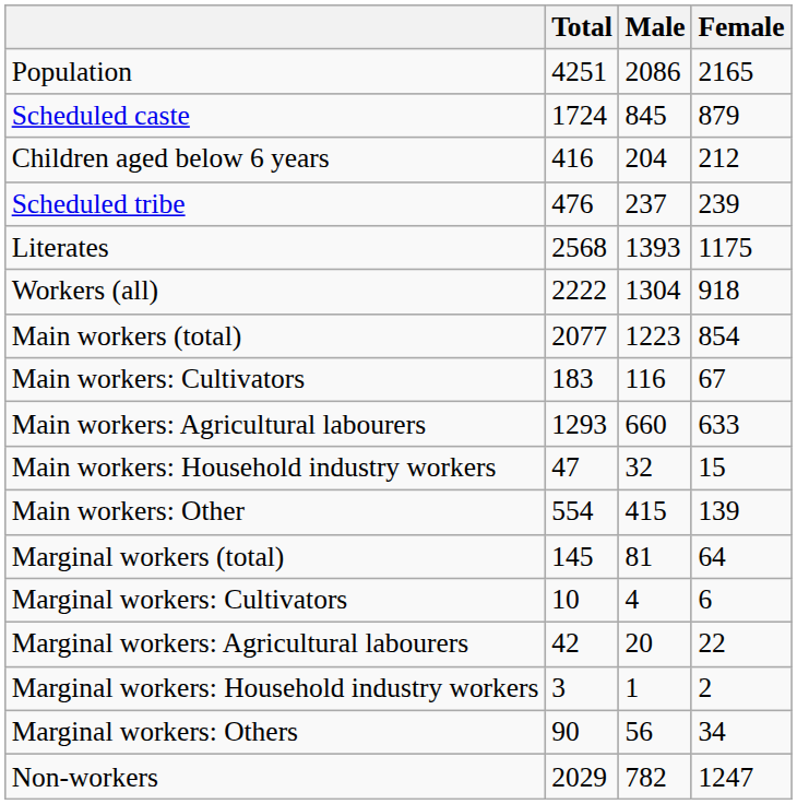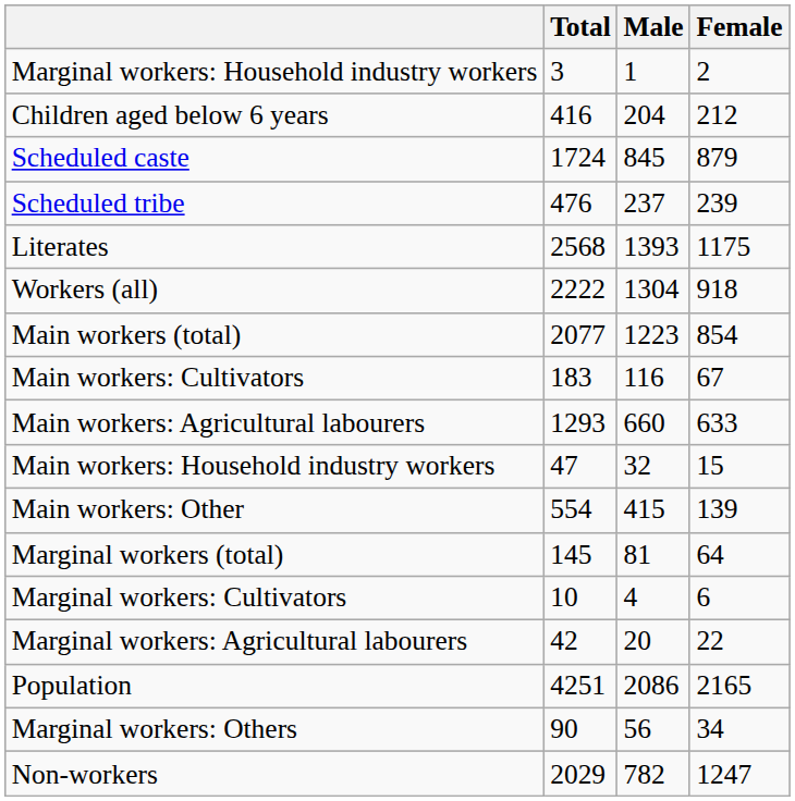rows swapped: Population <-> Marginal workers: Household industry workers
rows swapped: Children aged below 6 years <-> Scheduled caste
